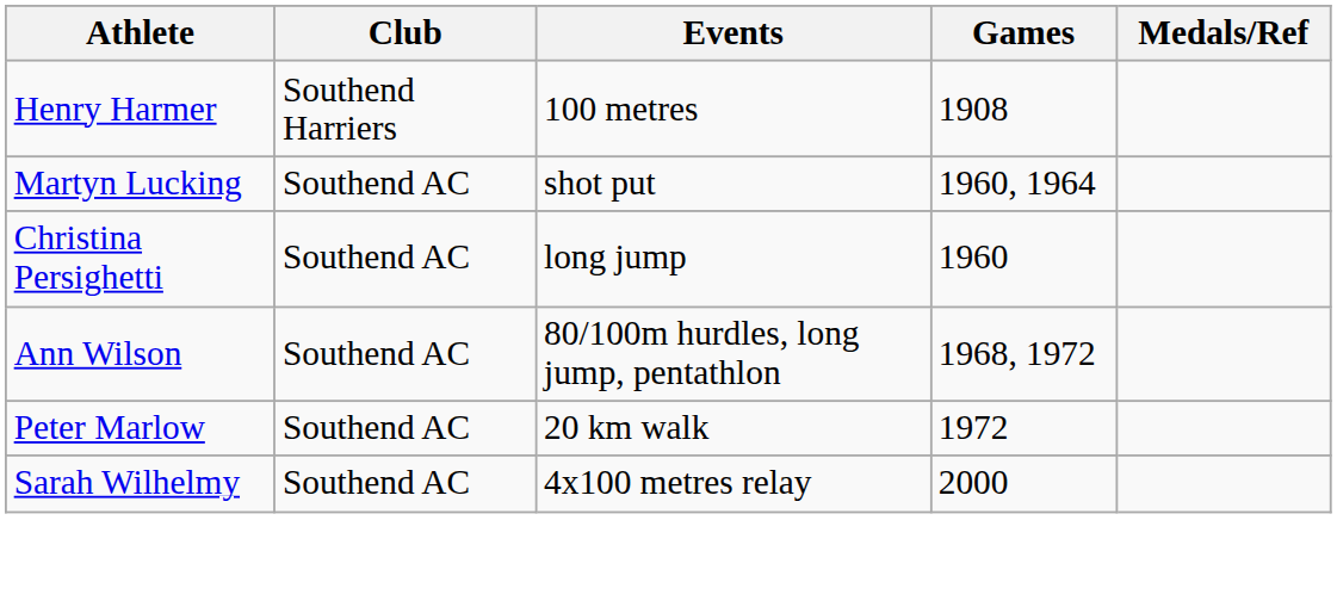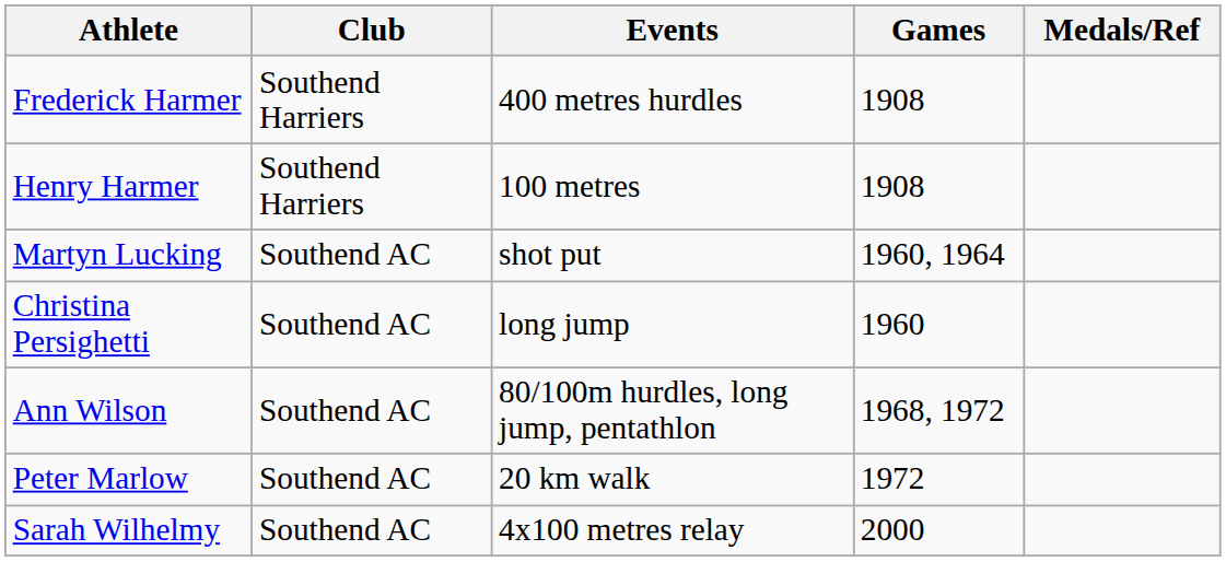+ row: Frederick Harmer | Southend Harriers | 400 metres hurdles | 1908
